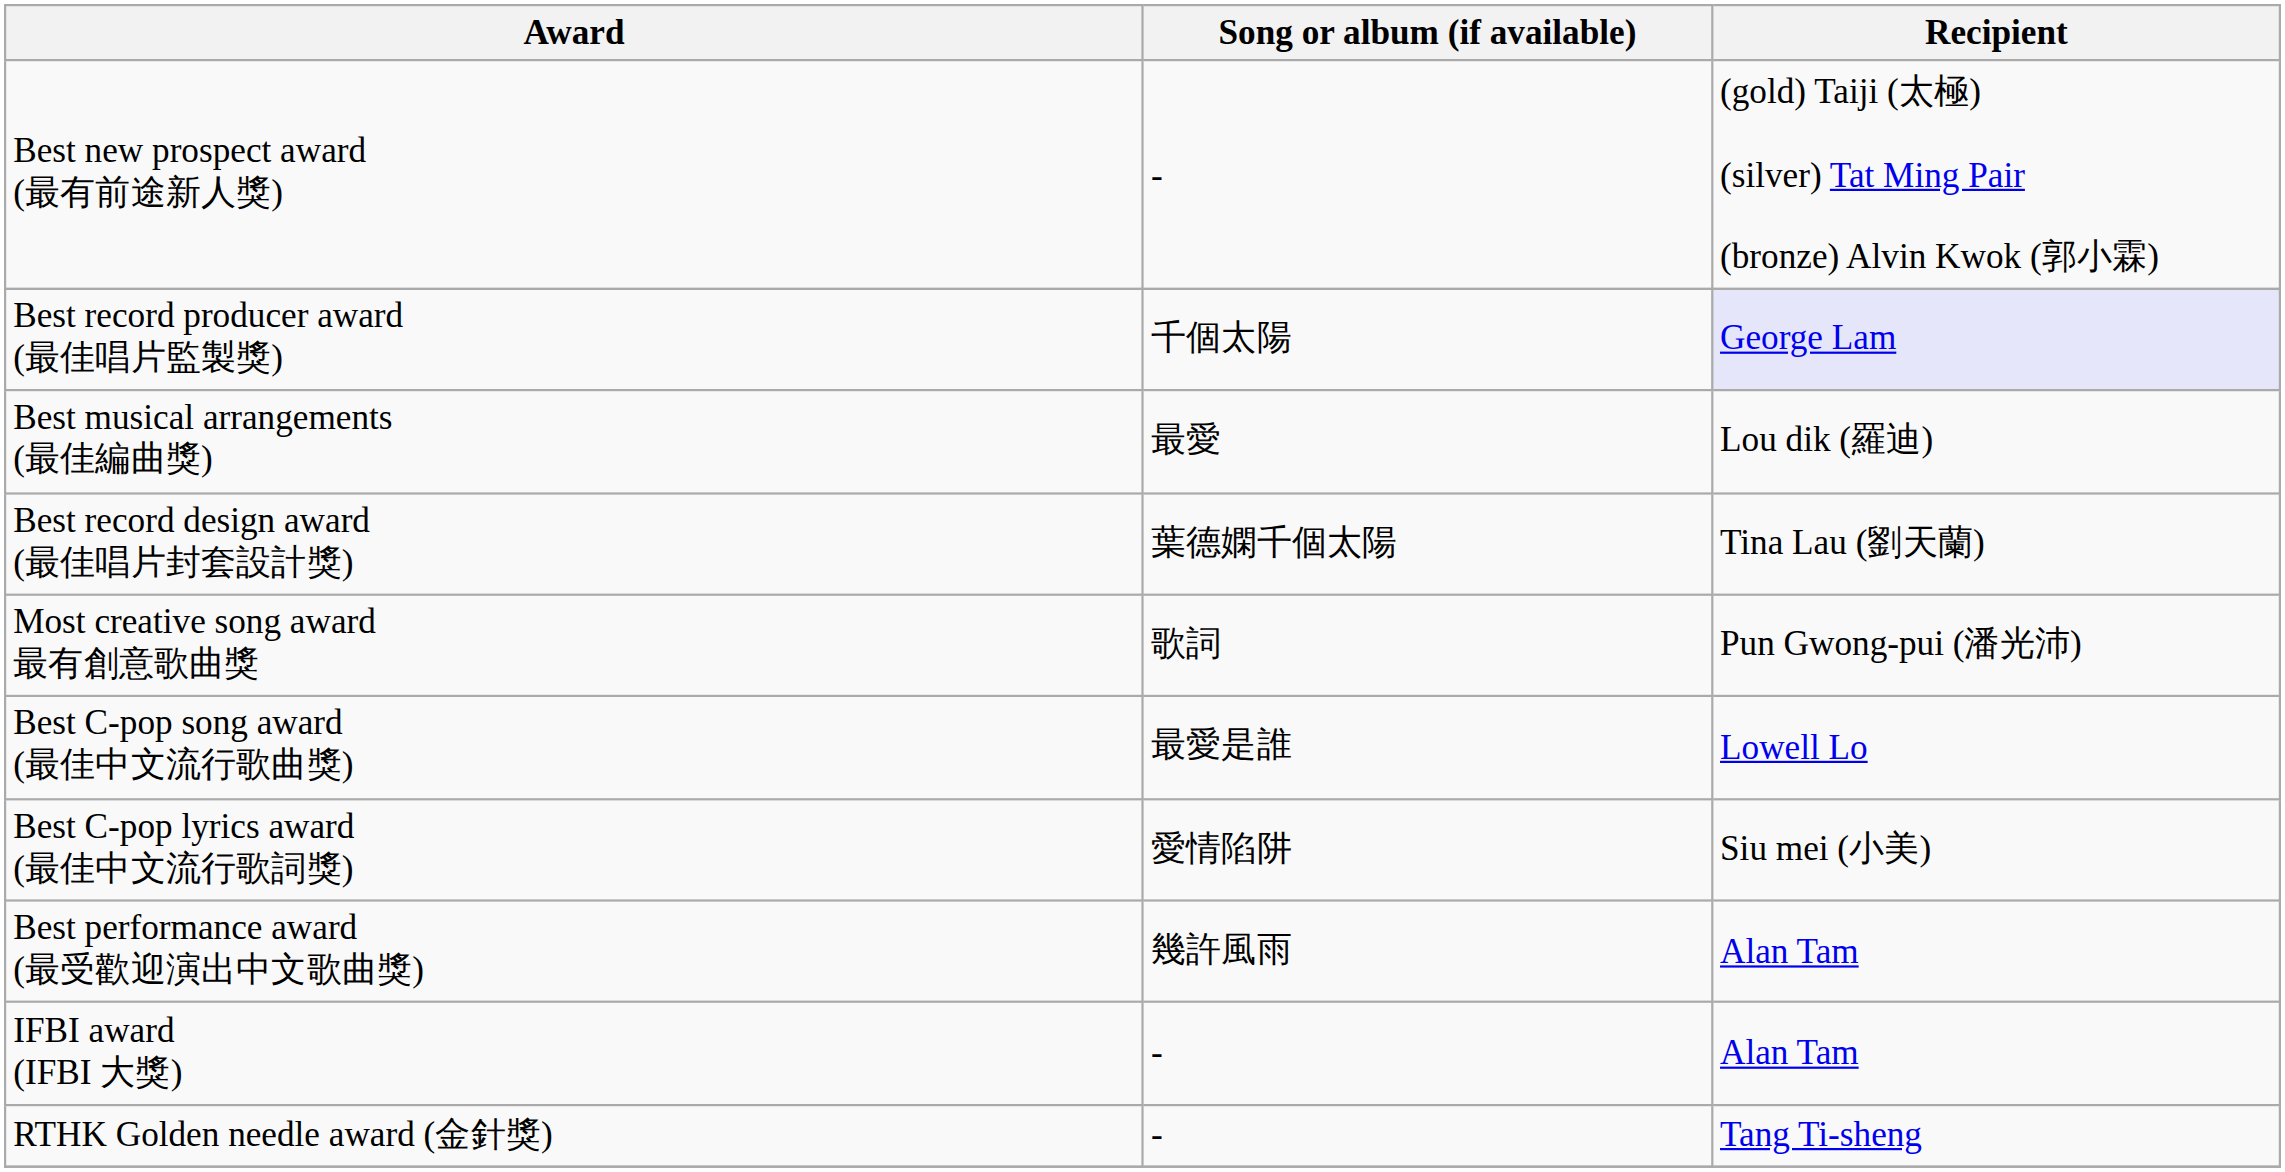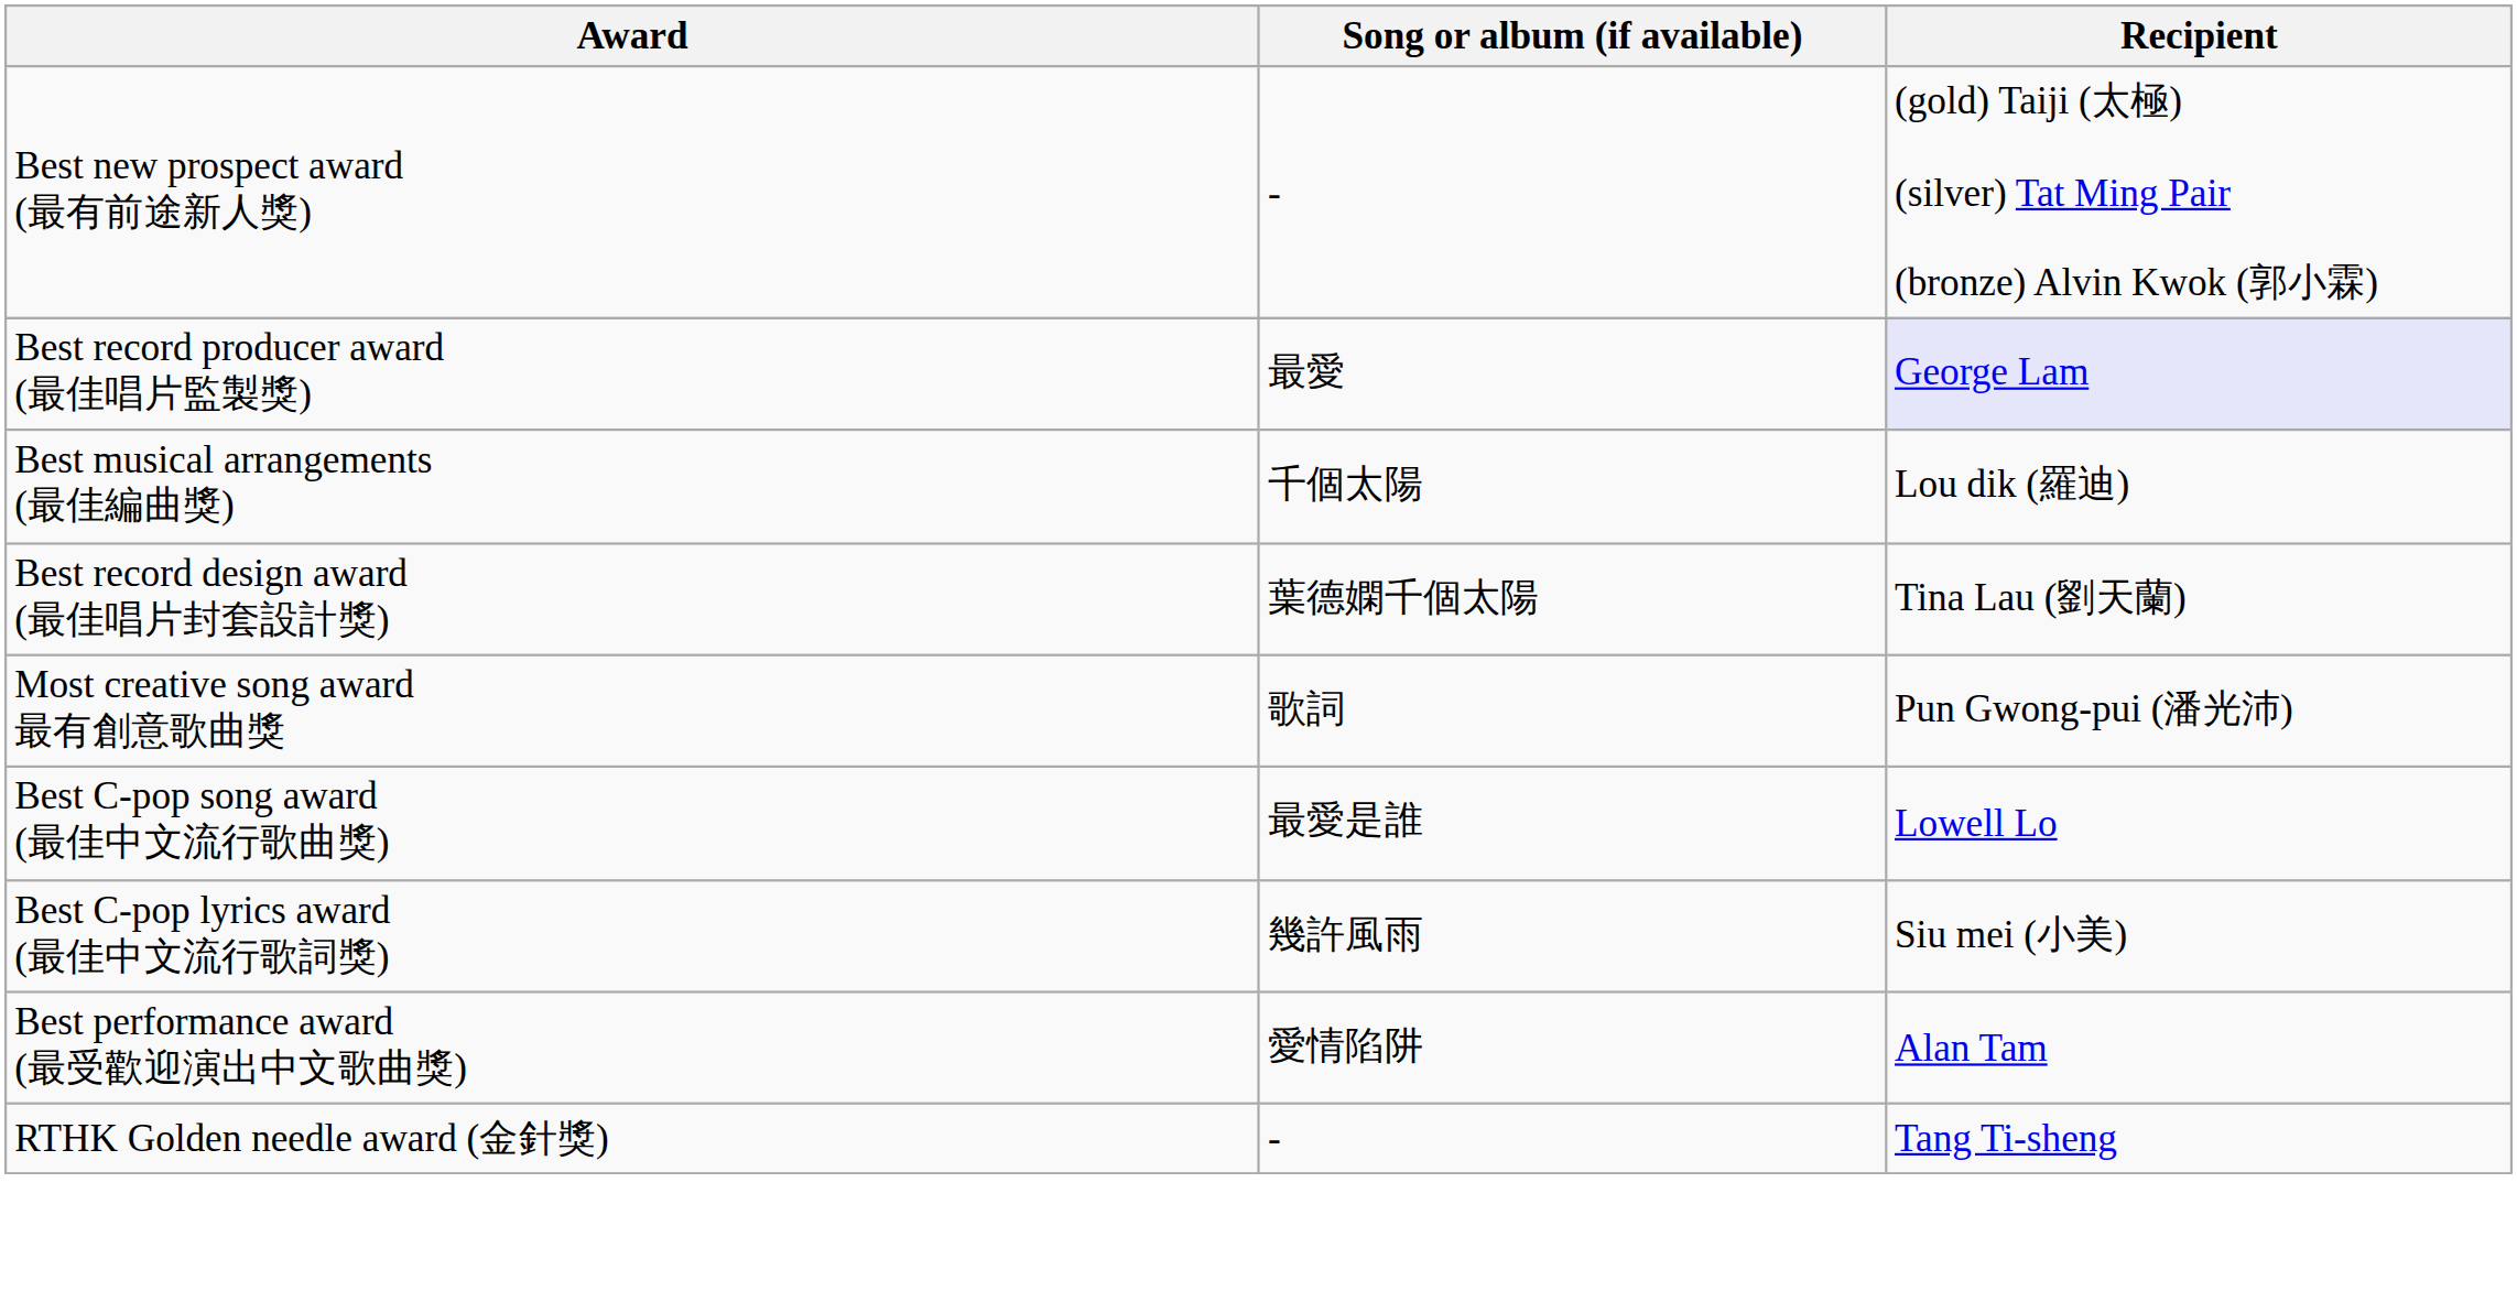Best record producer award (最佳唱片監製獎) | Song or album (if available): 千個太陽 -> 最愛
Best musical arrangements (最佳編曲獎) | Song or album (if available): 最愛 -> 千個太陽
Best C-pop lyrics award (最佳中文流行歌詞獎) | Song or album (if available): 愛情陷阱 -> 幾許風雨
Best performance award (最受歡迎演出中文歌曲獎) | Song or album (if available): 幾許風雨 -> 愛情陷阱
- row: IFBI award (IFBI 大獎) | - | Alan Tam
